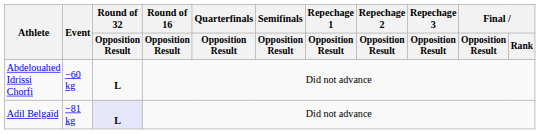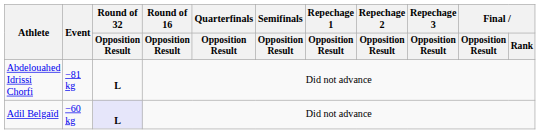Abdelouahed Idrissi Chorfi | Event: −60 kg -> −81 kg
Adil Belgaïd | Event: −81 kg -> −60 kg
